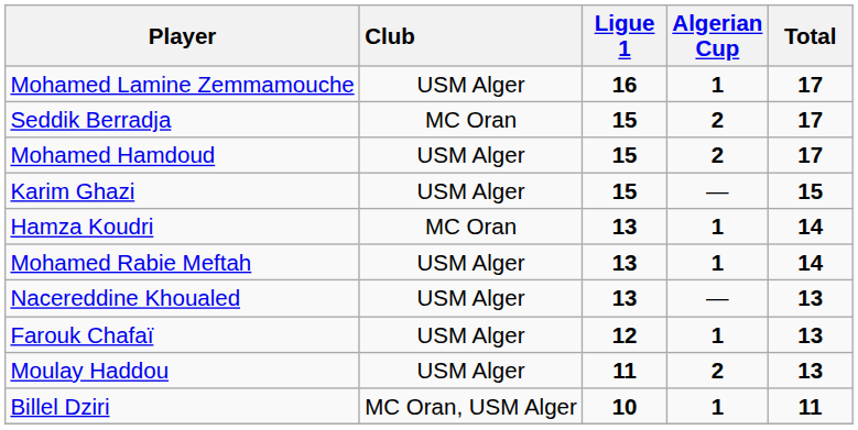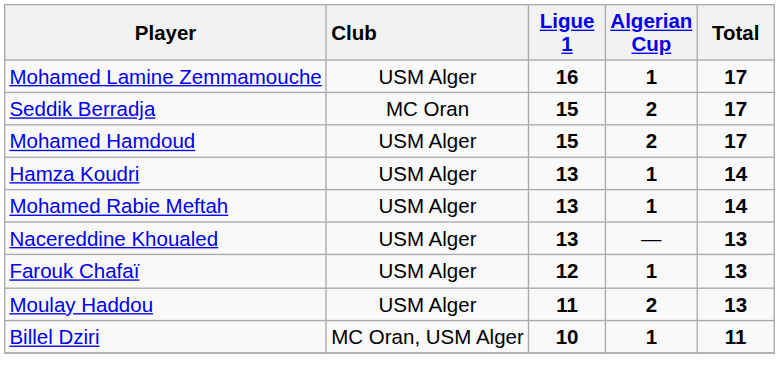- row: Karim Ghazi | USM Alger | 15 | — | 15
Hamza Koudri | Club: MC Oran -> USM Alger
